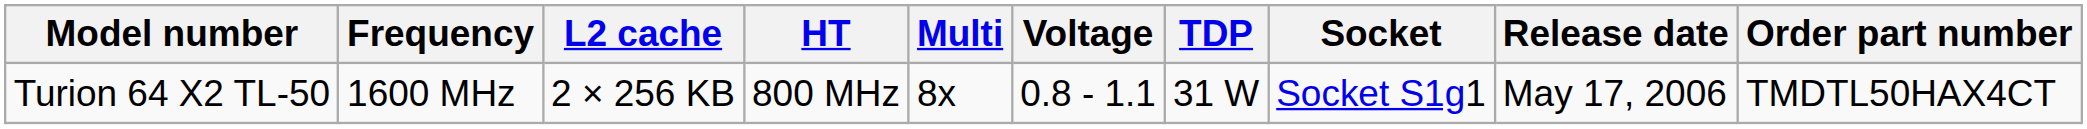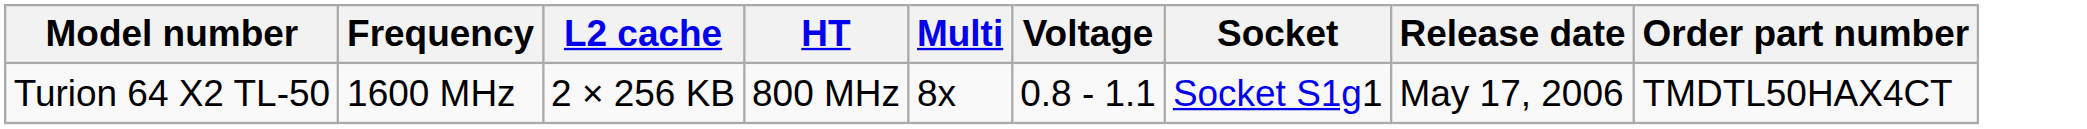- column: TDP | 31 W
